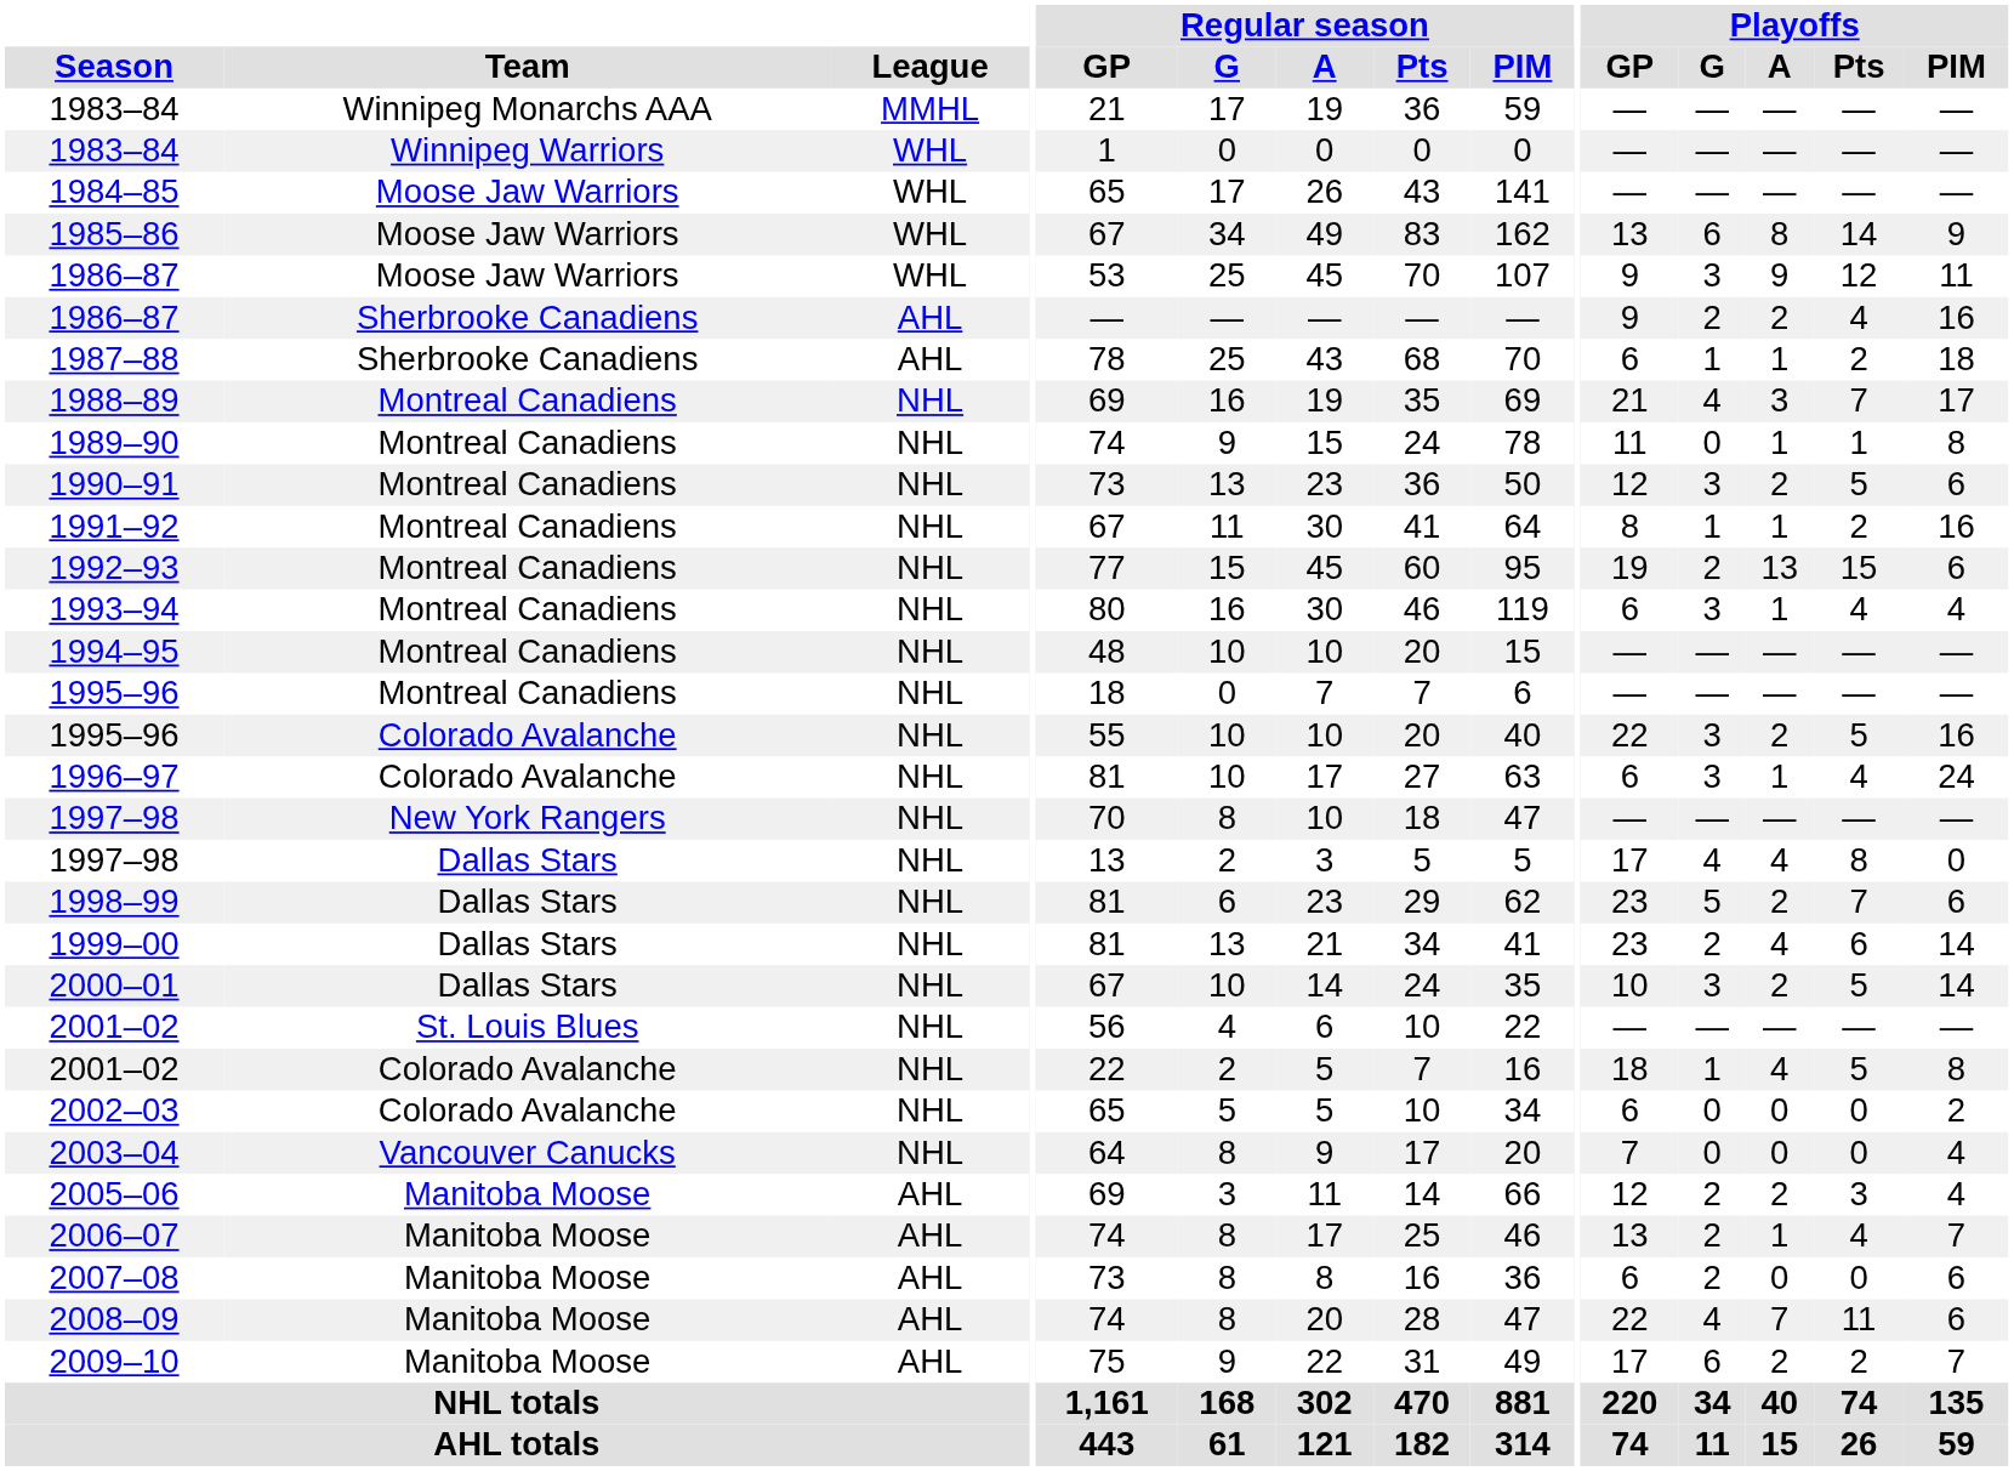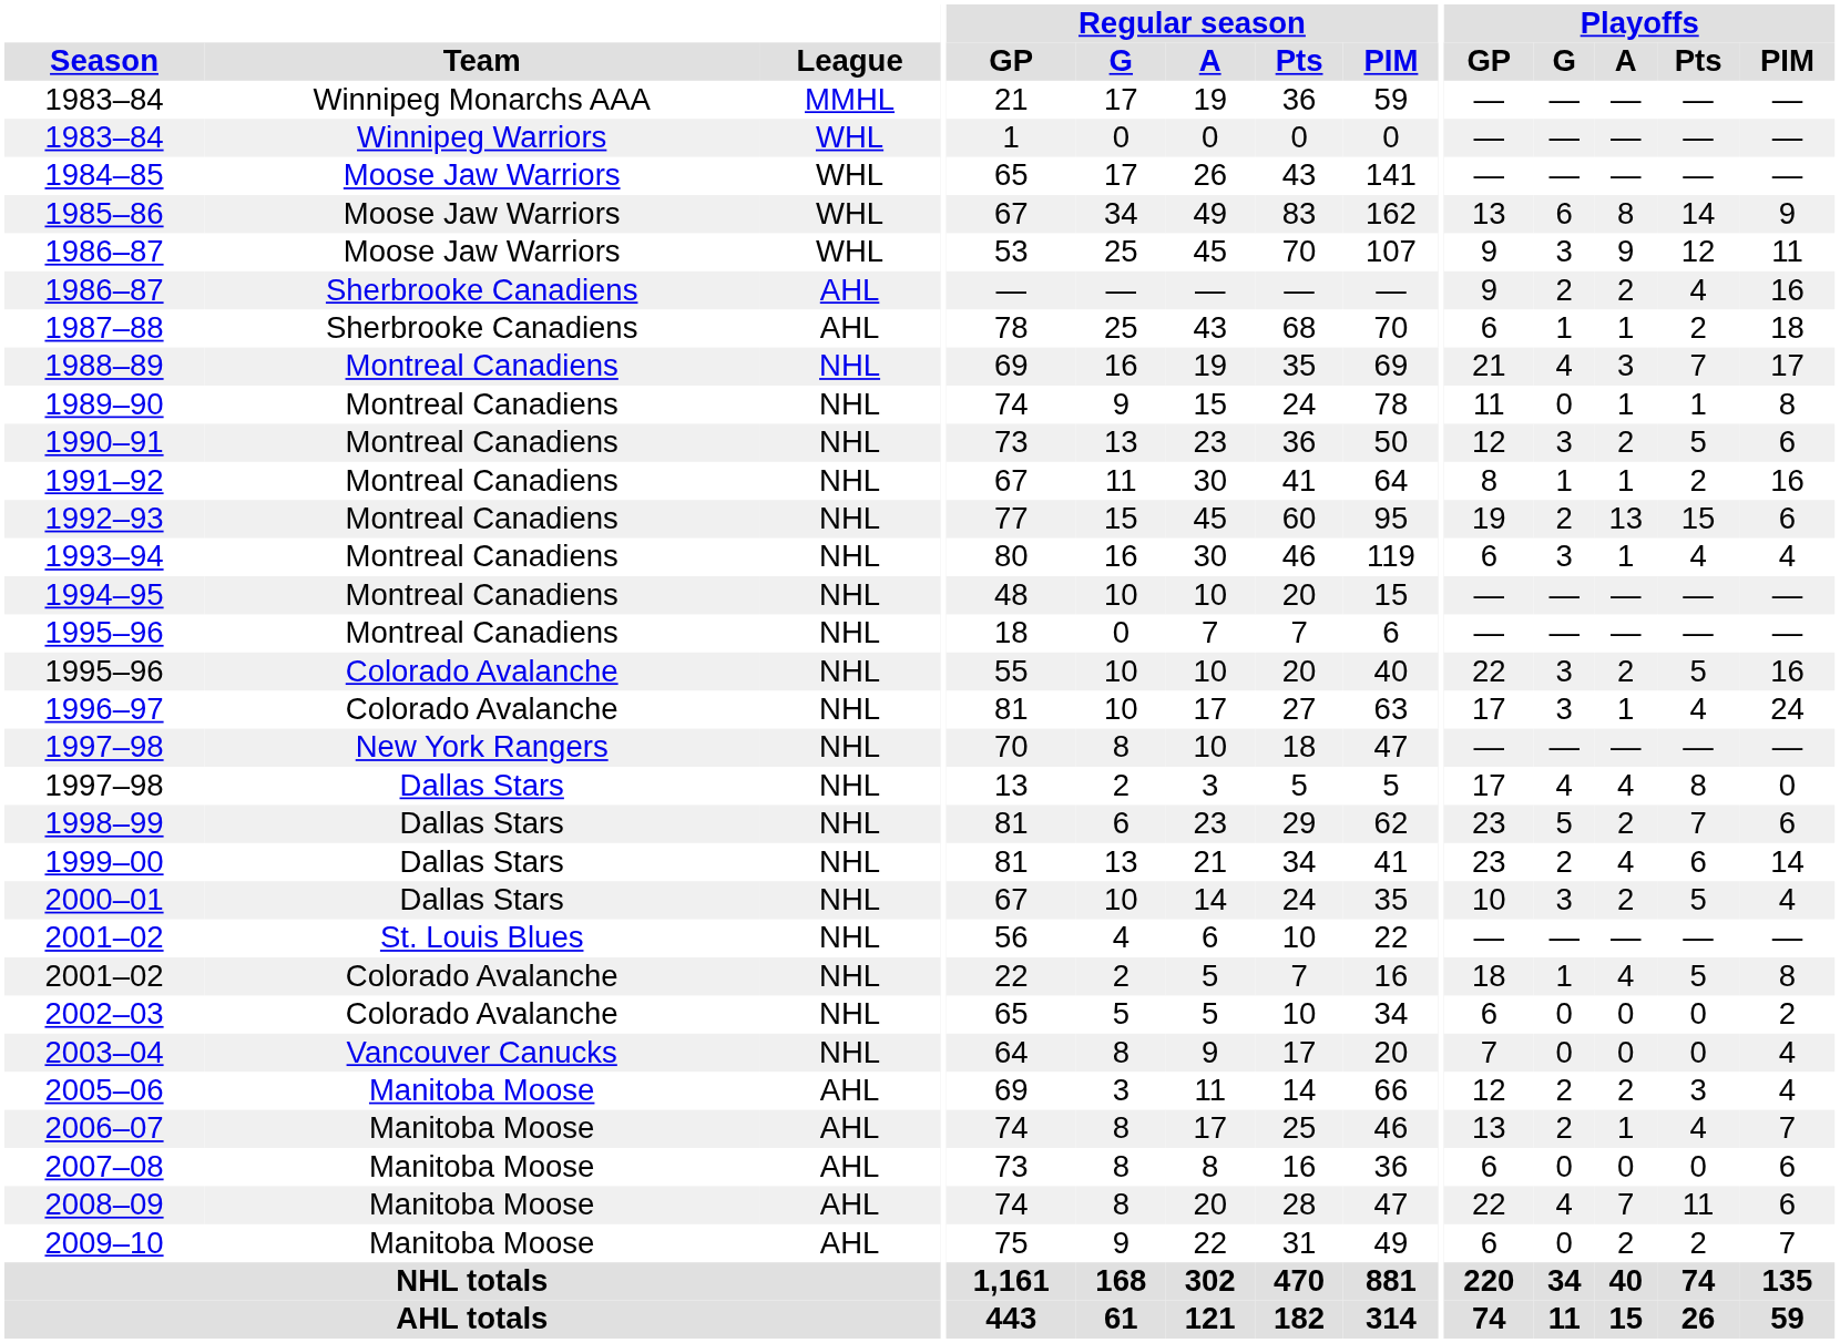1996–97 | Playoffs / GP: 6 -> 17
2000–01 | Playoffs / PIM: 14 -> 4
2007–08 | Playoffs / G: 2 -> 0
2009–10 | Playoffs / GP: 17 -> 6
2009–10 | Playoffs / G: 6 -> 0
